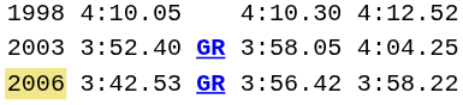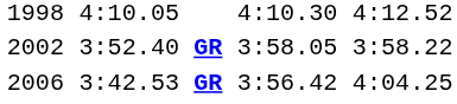3:52.40 GR | column 1: 2003 -> 2002
3:52.40 GR | column 7: 4:04.25 -> 3:58.22
3:42.53 GR | column 1: khaki background -> no background
3:42.53 GR | column 7: 3:58.22 -> 4:04.25
